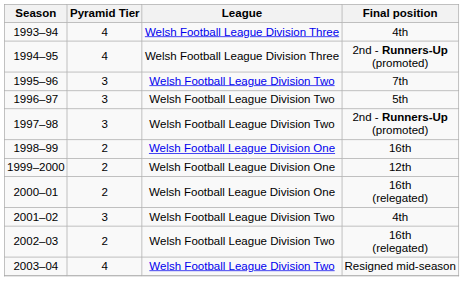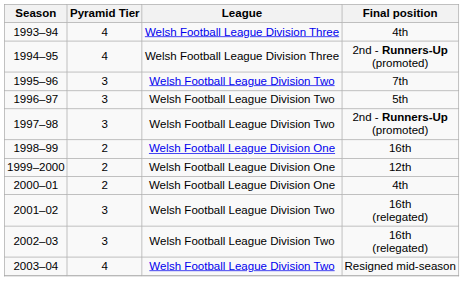2000–01 | Final position: 16th (relegated) -> 4th
2001–02 | Final position: 4th -> 16th (relegated)
2002–03 | Pyramid Tier: 2 -> 3
